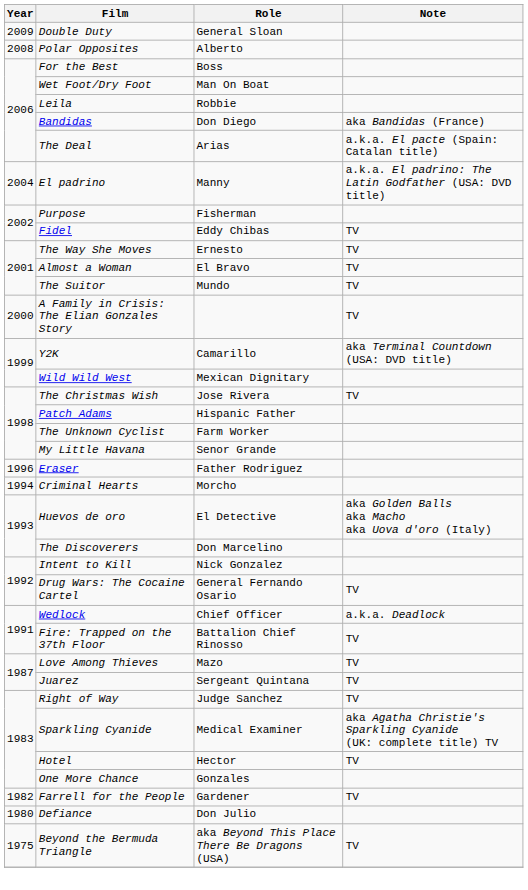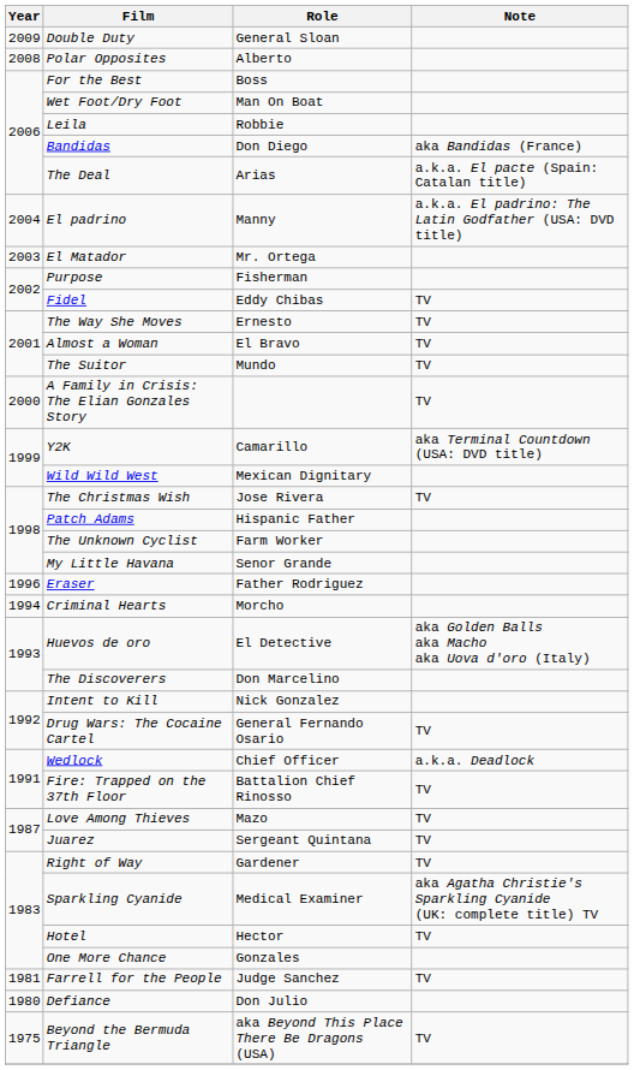+ row: 2003 | El Matador | Mr. Ortega
Right of Way | Role: Judge Sanchez -> Gardener
Farrell for the People | Year: 1982 -> 1981
Farrell for the People | Role: Gardener -> Judge Sanchez
